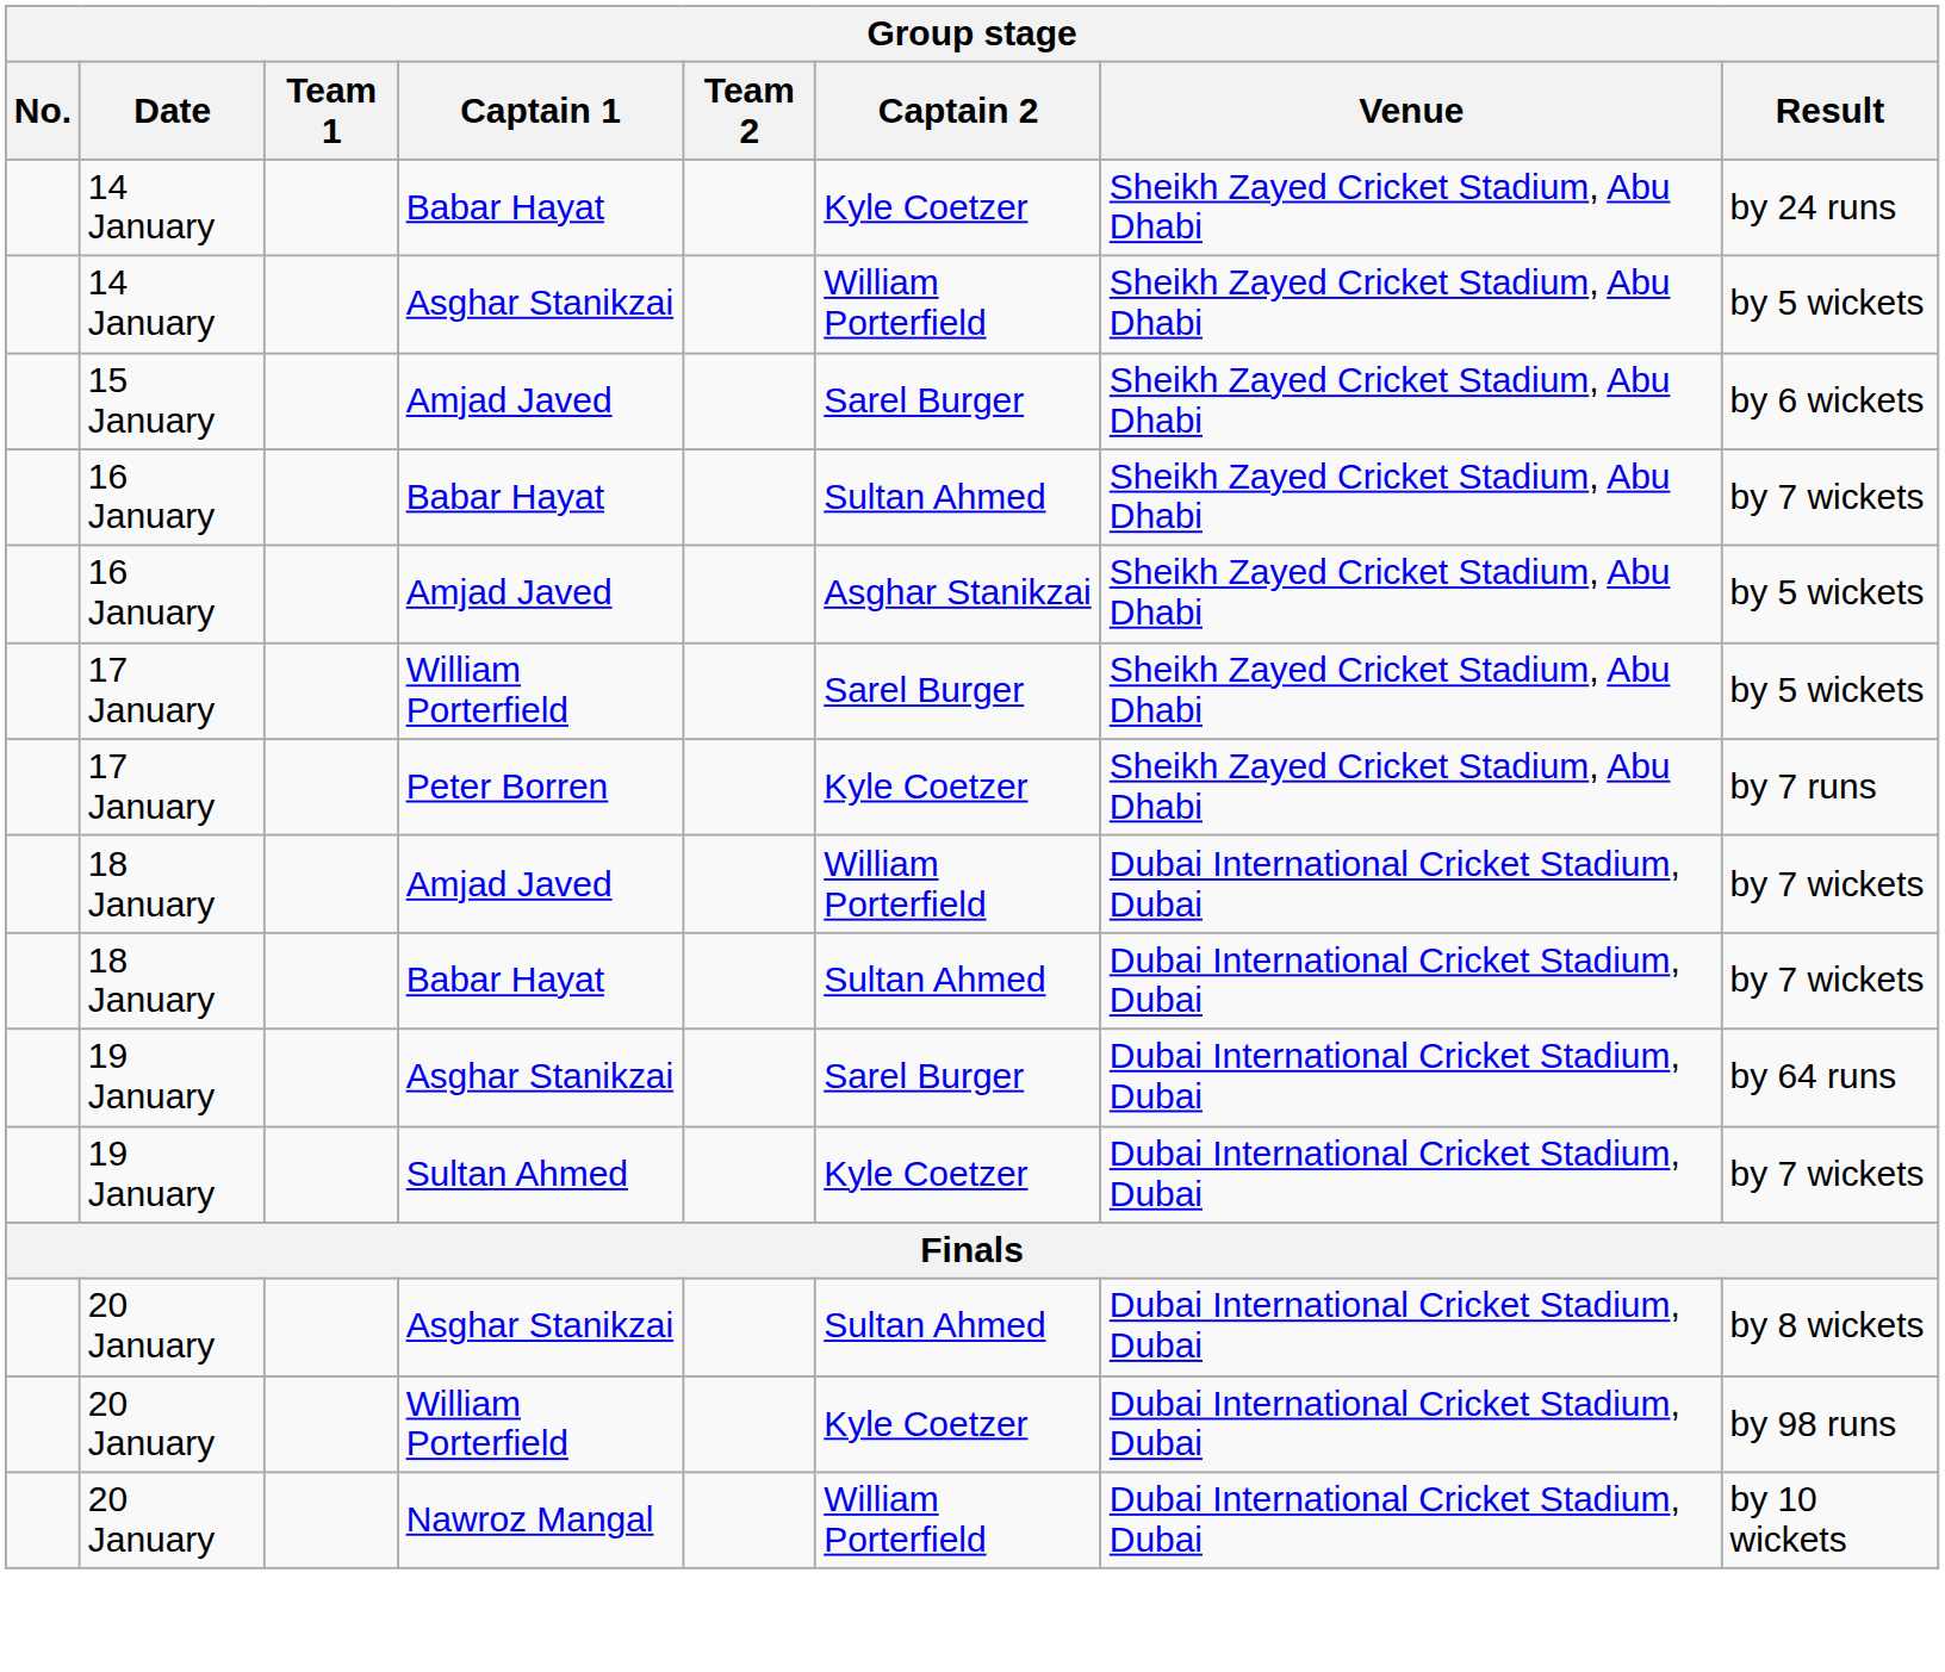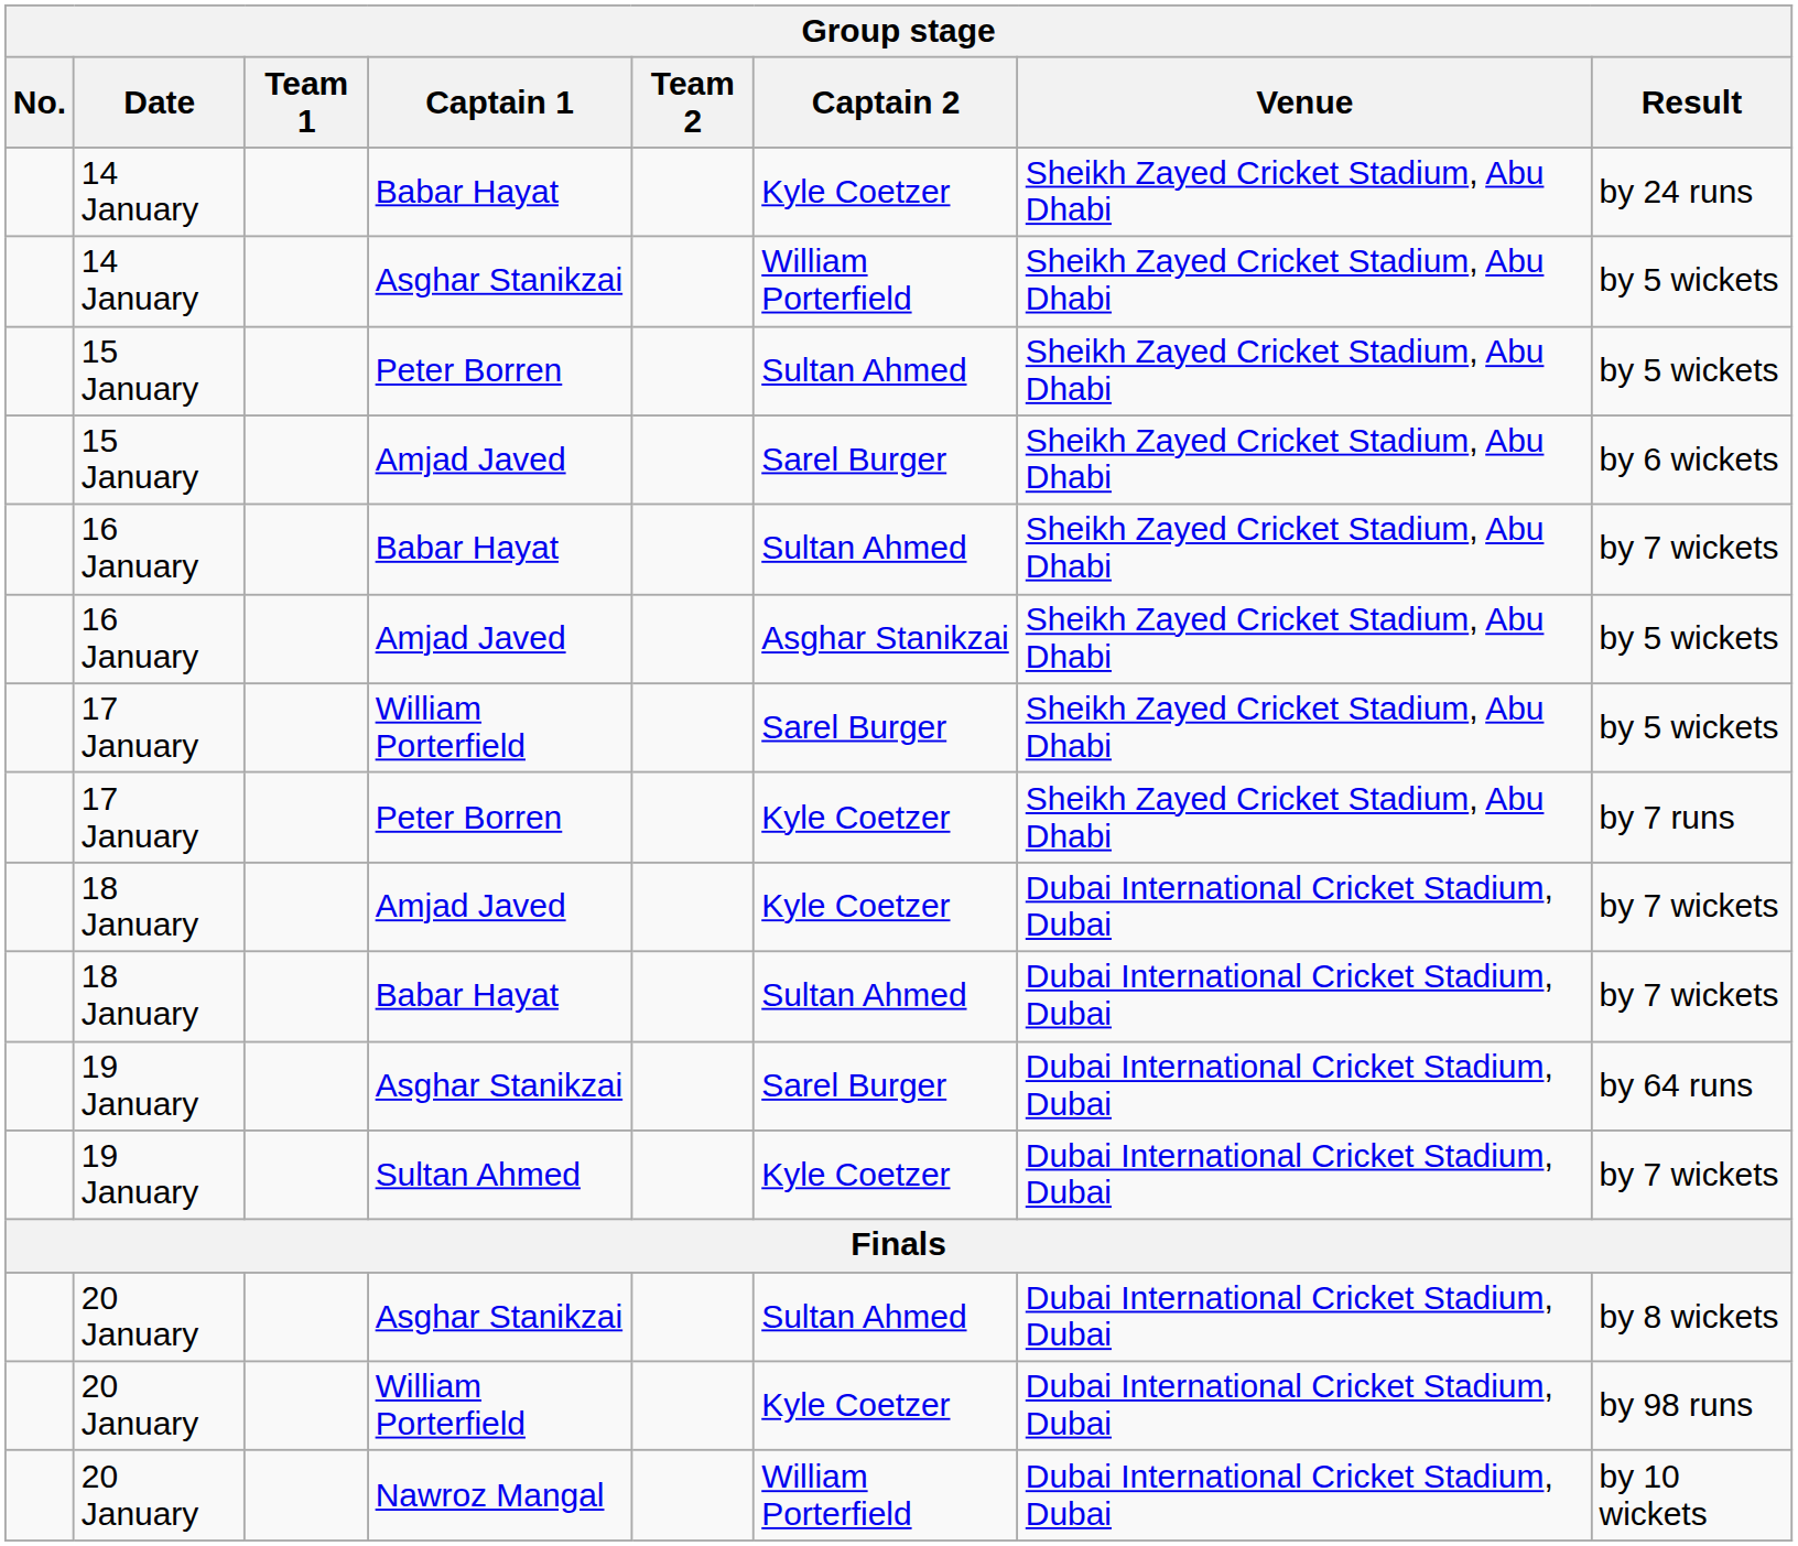+ row: 15 January | Peter Borren | Sultan Ahmed | Sheikh Zayed Cricket Stadium, Abu Dhabi | by 5 wickets
18 January / Amjad Javed | Captain 2: William Porterfield -> Kyle Coetzer
